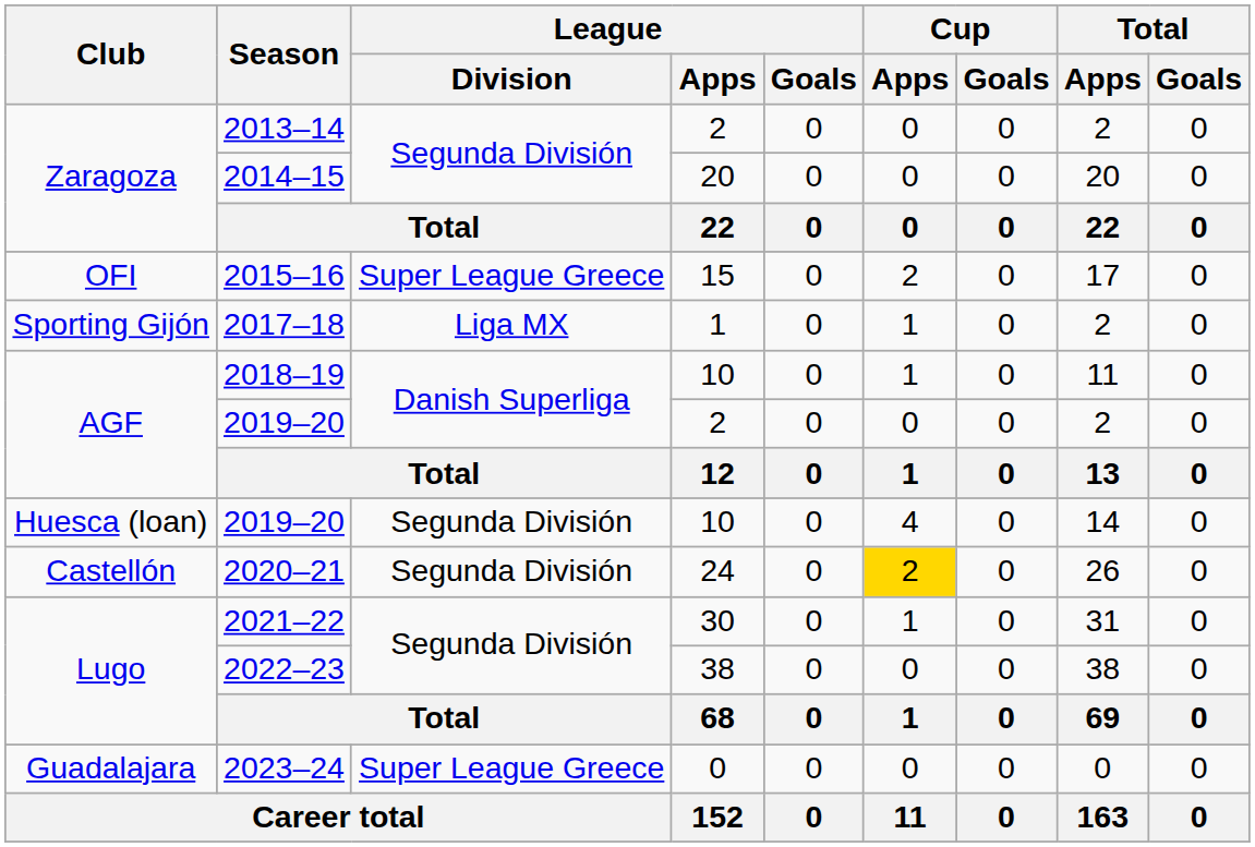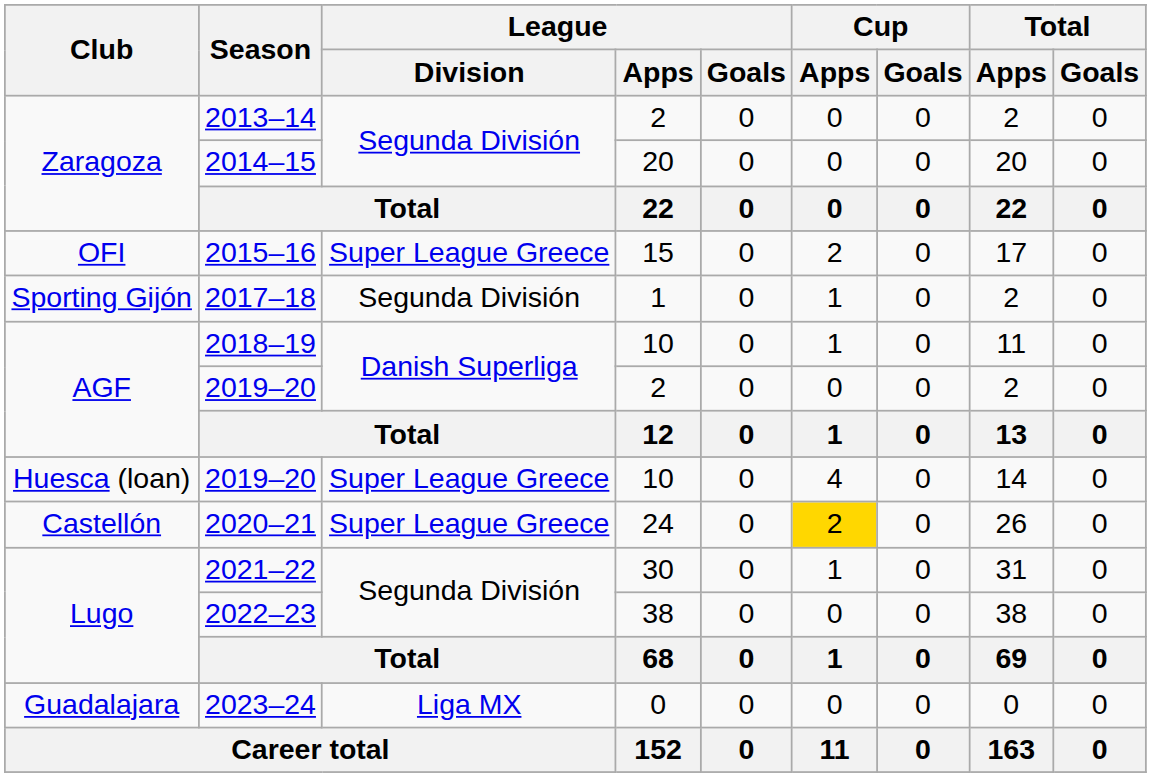2017–18 | League / Division: Liga MX -> Segunda División
2019–20 / 10 | League / Division: Segunda División -> Super League Greece
2020–21 | League / Division: Segunda División -> Super League Greece
2023–24 | League / Division: Super League Greece -> Liga MX
